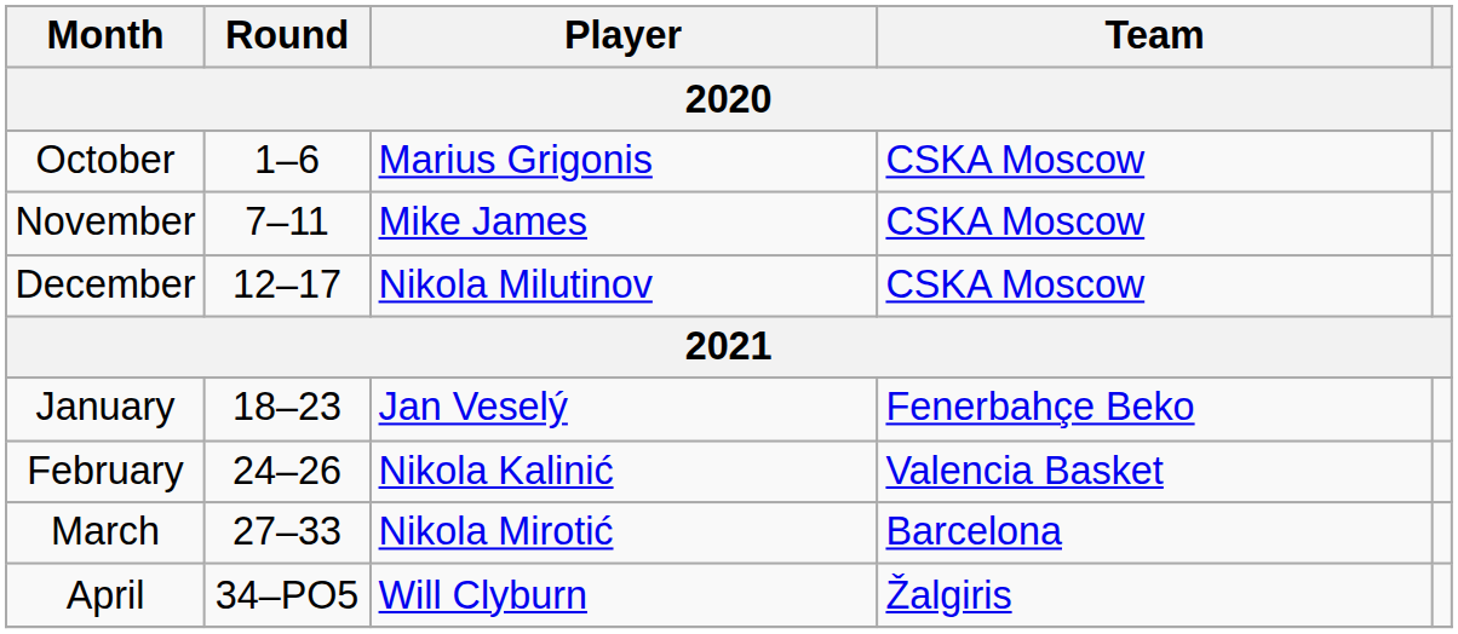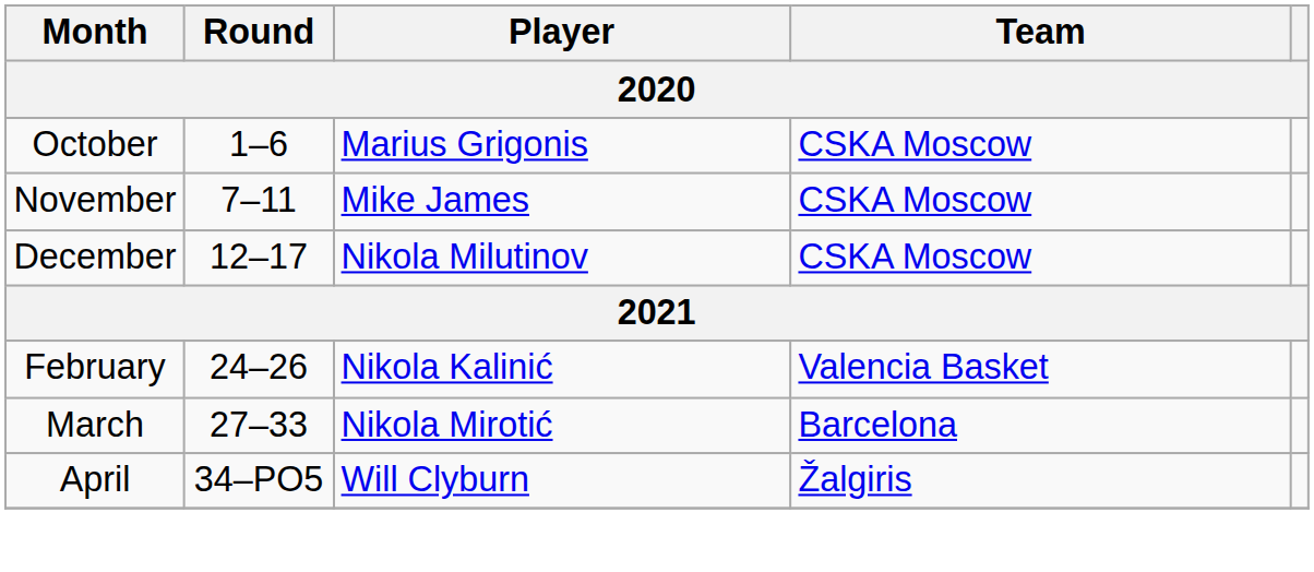- row: January | 18–23 | Jan Veselý | Fenerbahçe Beko
